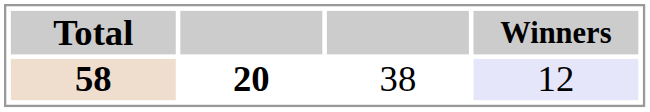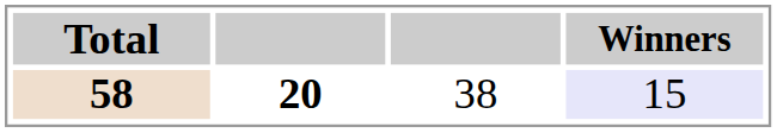58 | Winners: 12 -> 15
